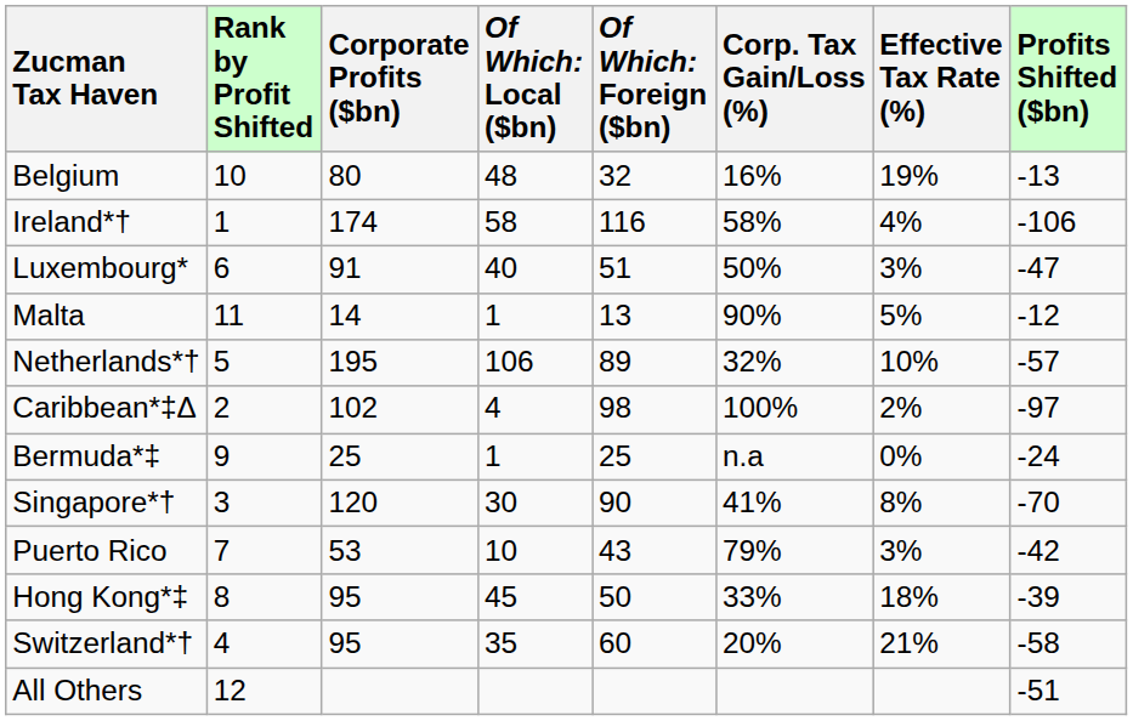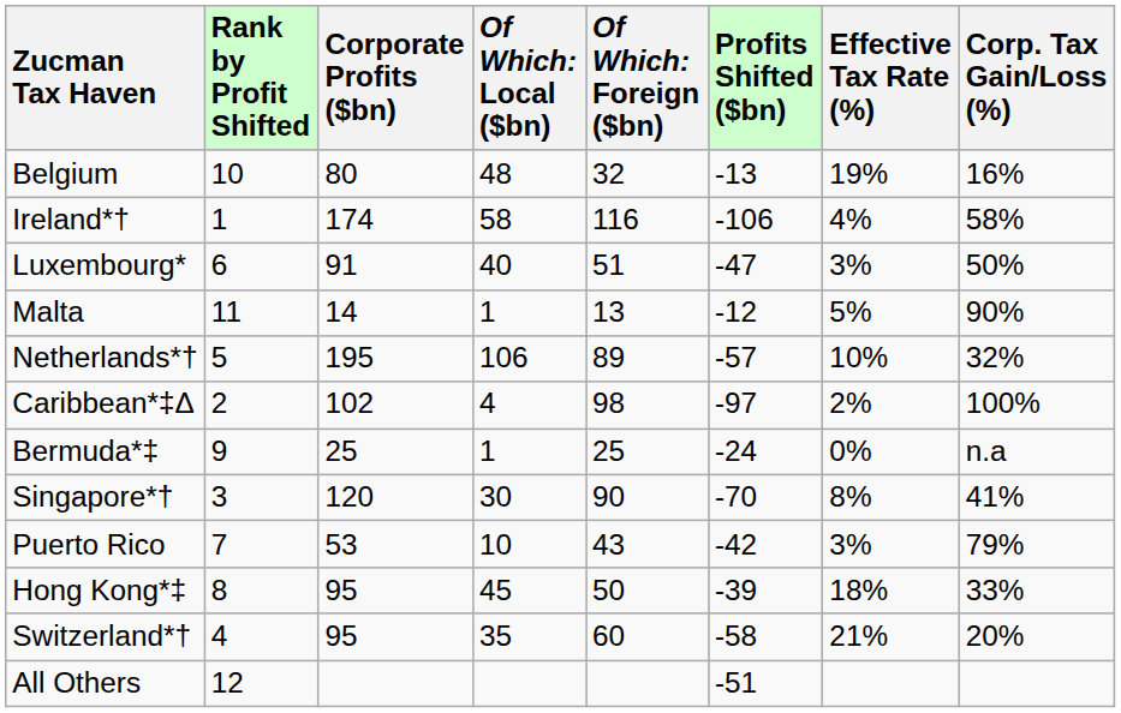columns swapped: Profits Shifted ($bn) <-> Corp. Tax Gain/Loss (%)
